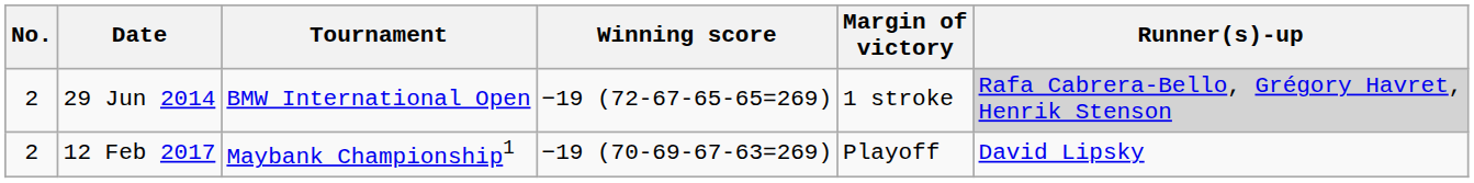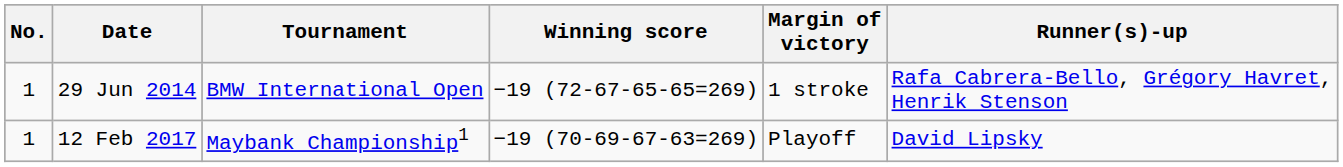29 Jun 2014 | No.: 2 -> 1
29 Jun 2014 | Runner(s)-up: lightgrey background -> no background
12 Feb 2017 | No.: 2 -> 1
